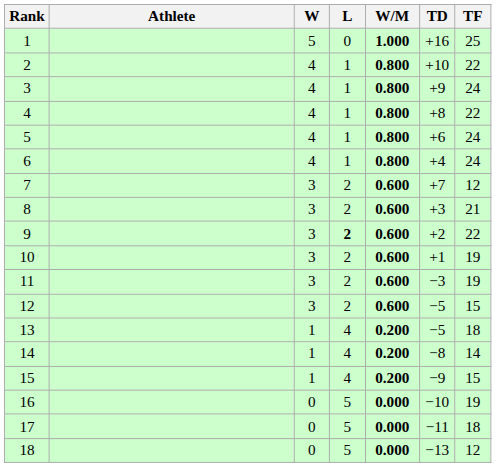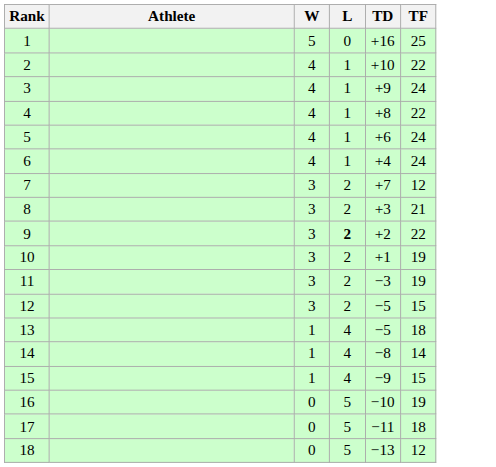- column: W/M | 1.000 | 0.800 | 0.800 | 0.800 | 0.800 | 0.800 | 0.600 | 0.600 | 0.600 | 0.600 | 0.600 | 0.600 | 0.200 | 0.200 | 0.200 | 0.000 | 0.000 | 0.000
